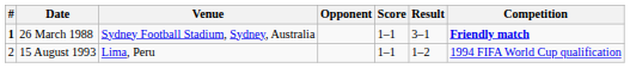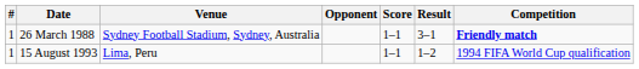26 March 1988 | #: bold -> normal
15 August 1993 | #: 2 -> 1
